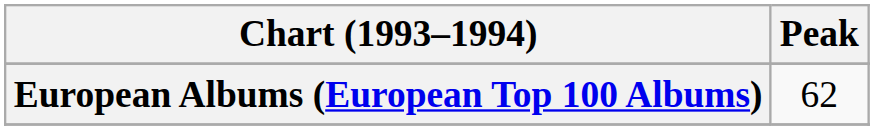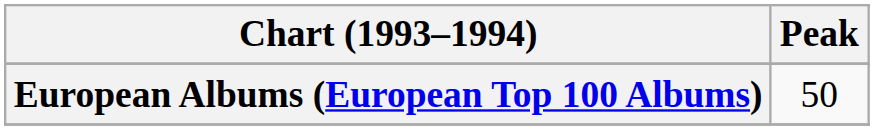European Albums (European Top 100 Albums) | Peak: 62 -> 50
